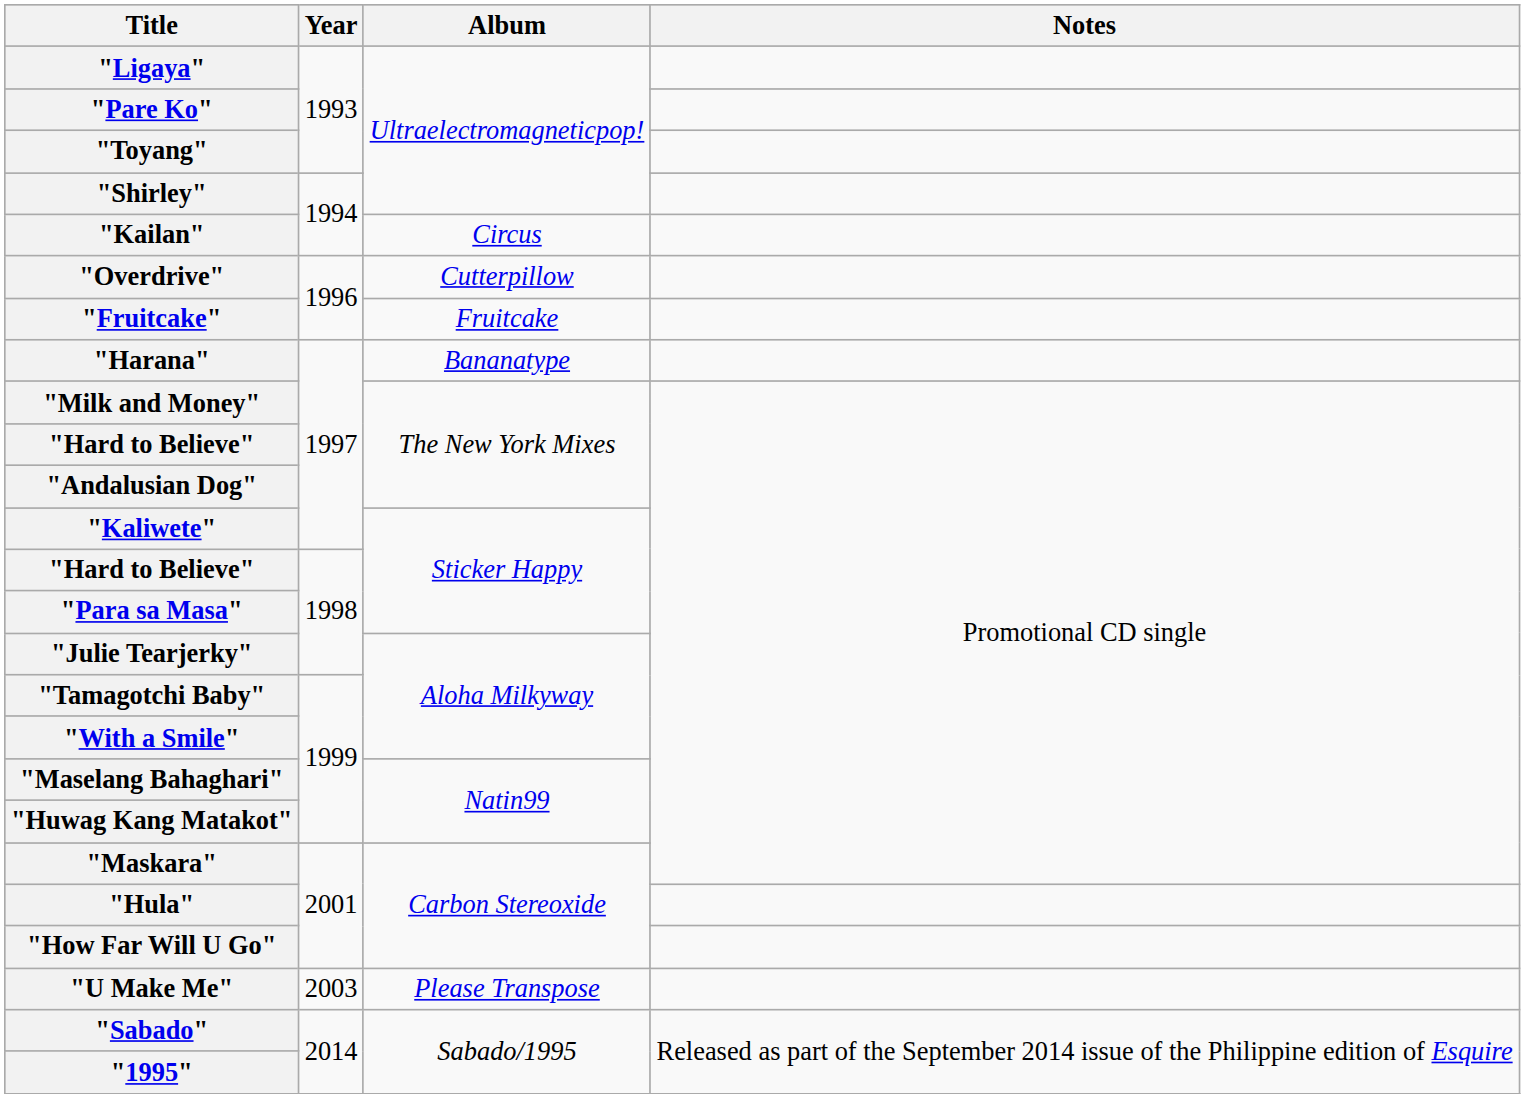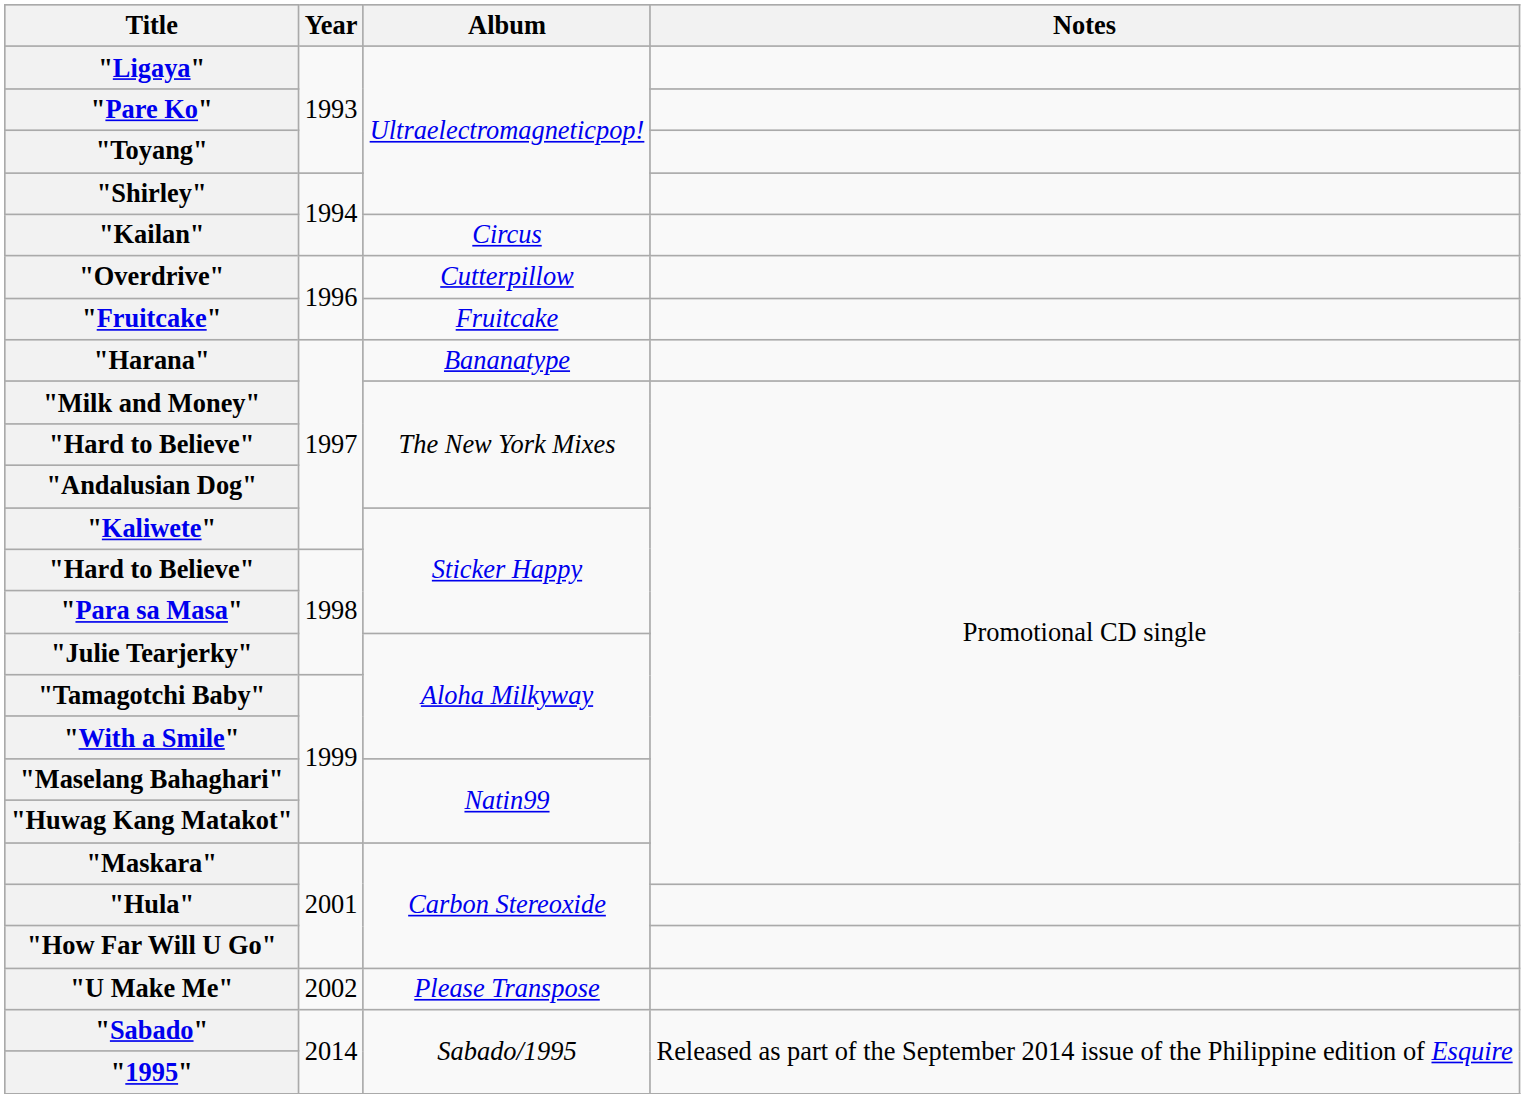"U Make Me" | Year: 2003 -> 2002
